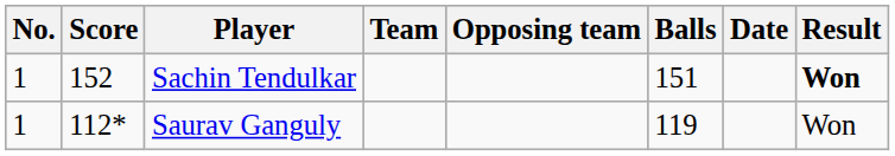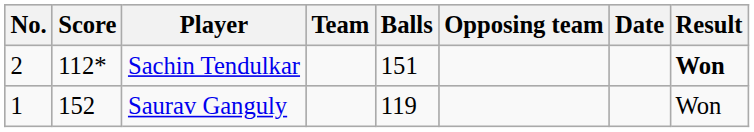columns swapped: Balls <-> Opposing team
Sachin Tendulkar | No.: 1 -> 2
Sachin Tendulkar | Score: 152 -> 112*
Saurav Ganguly | Score: 112* -> 152
